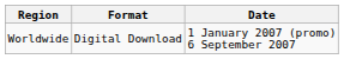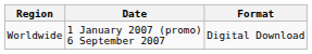columns swapped: Date <-> Format
